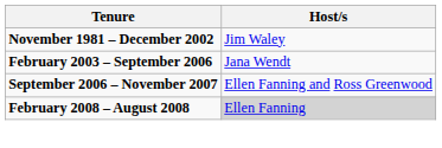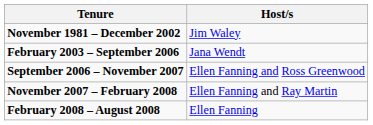+ row: November 2007 – February 2008 | Ellen Fanning and Ray Martin
February 2008 – August 2008 | Host/s: lightgrey background -> no background
